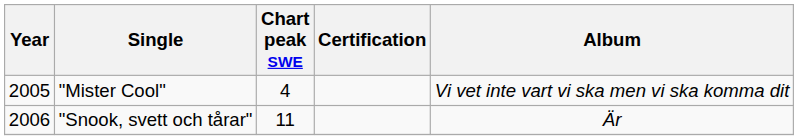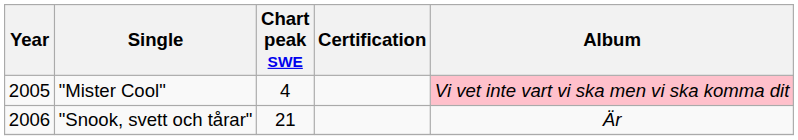"Mister Cool" | Album: no background -> pink background
"Snook, svett och tårar" | Chart peak SWE: 11 -> 21
